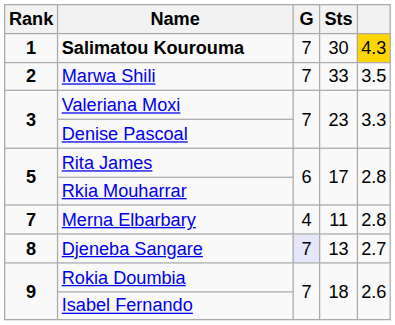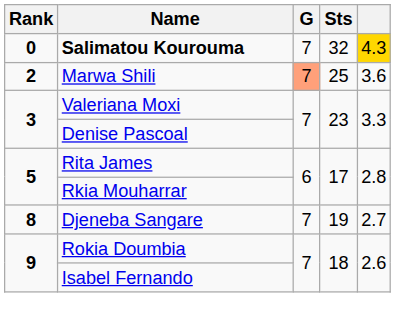Salimatou Kourouma | Rank: 1 -> 0
Salimatou Kourouma | Sts: 30 -> 32
Marwa Shili | G: no background -> lightsalmon background
Marwa Shili | Sts: 33 -> 25
Marwa Shili | column 5: 3.5 -> 3.6
- row: 7 | Merna Elbarbary | 4 | 11 | 2.8
Djeneba Sangare | G: lavender background -> no background
Djeneba Sangare | Sts: 13 -> 19
